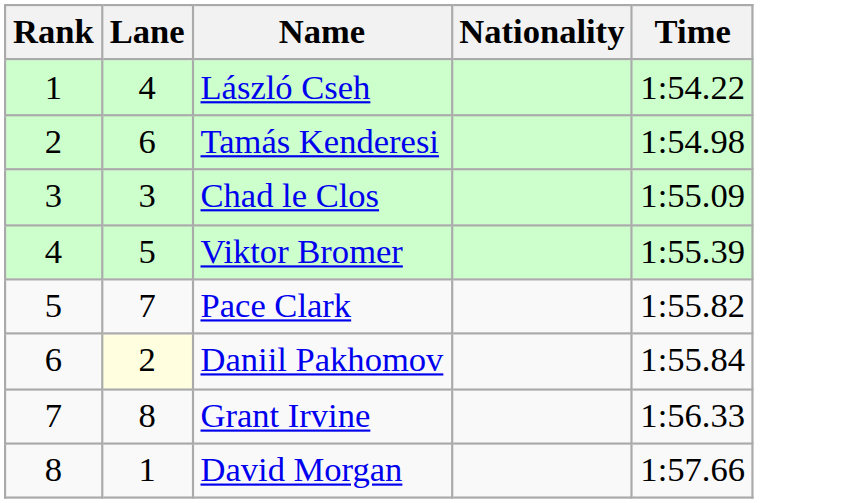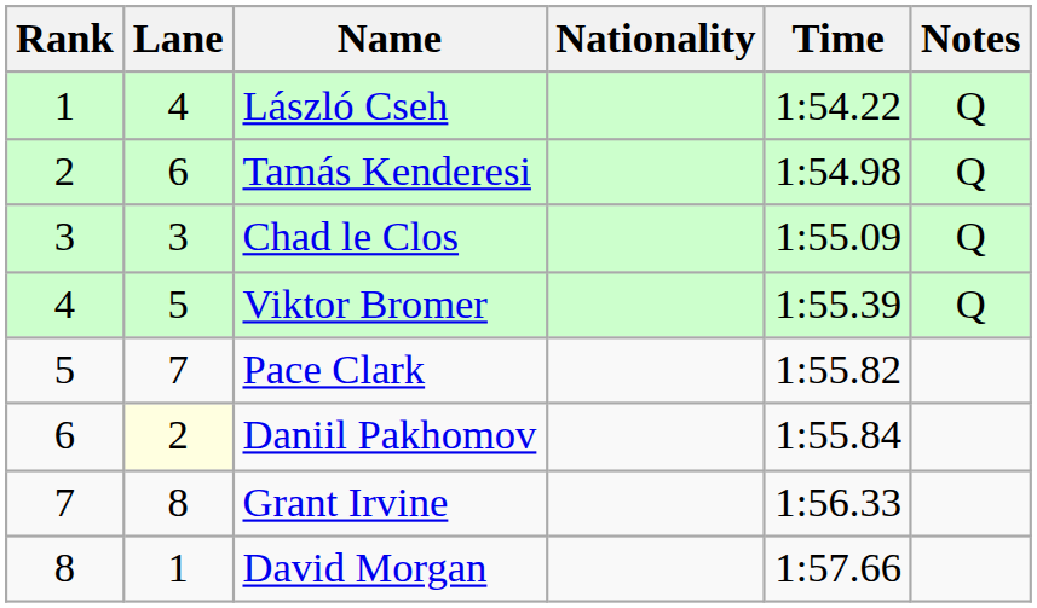+ column: Notes | Q | Q | Q | Q
